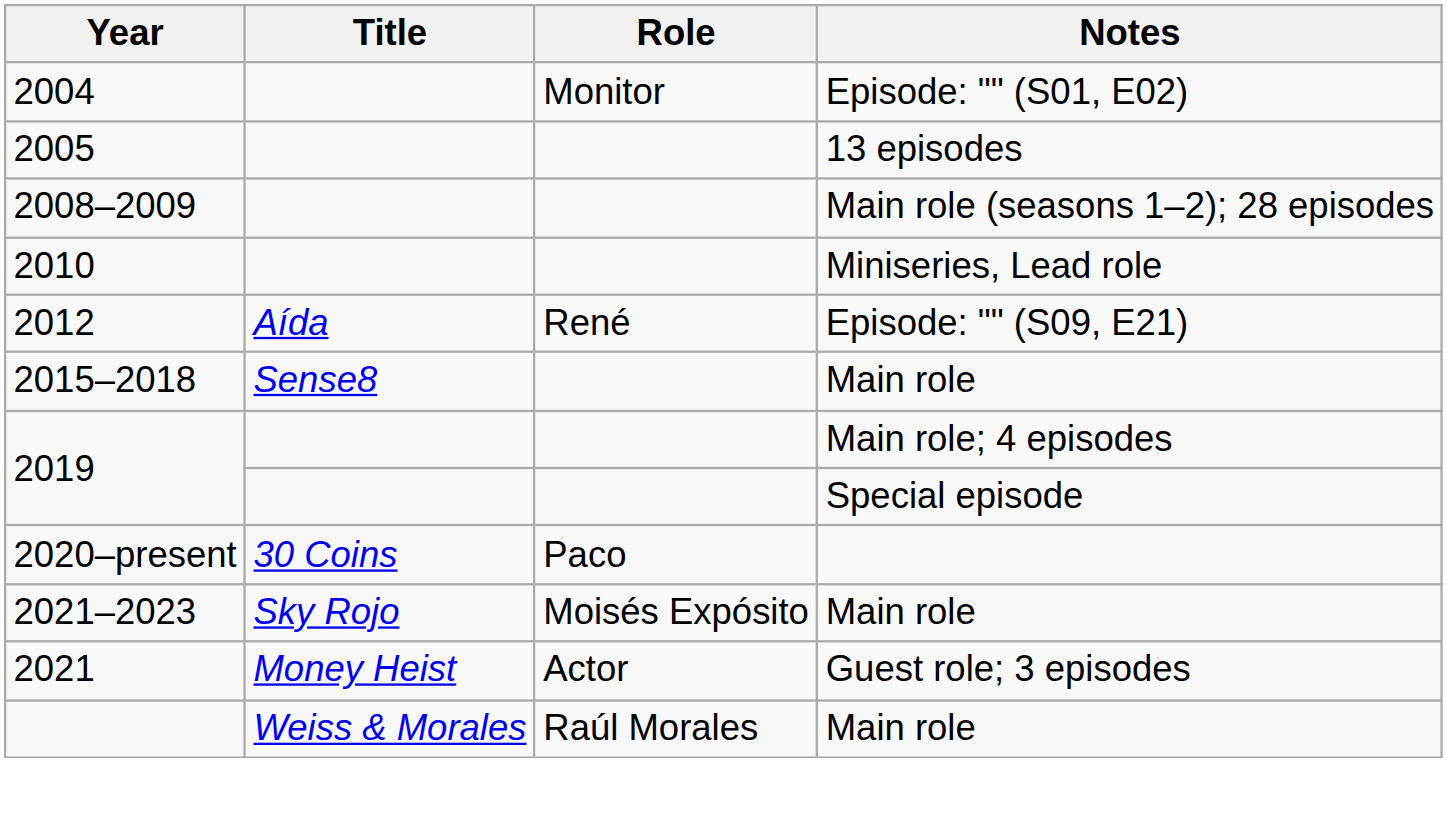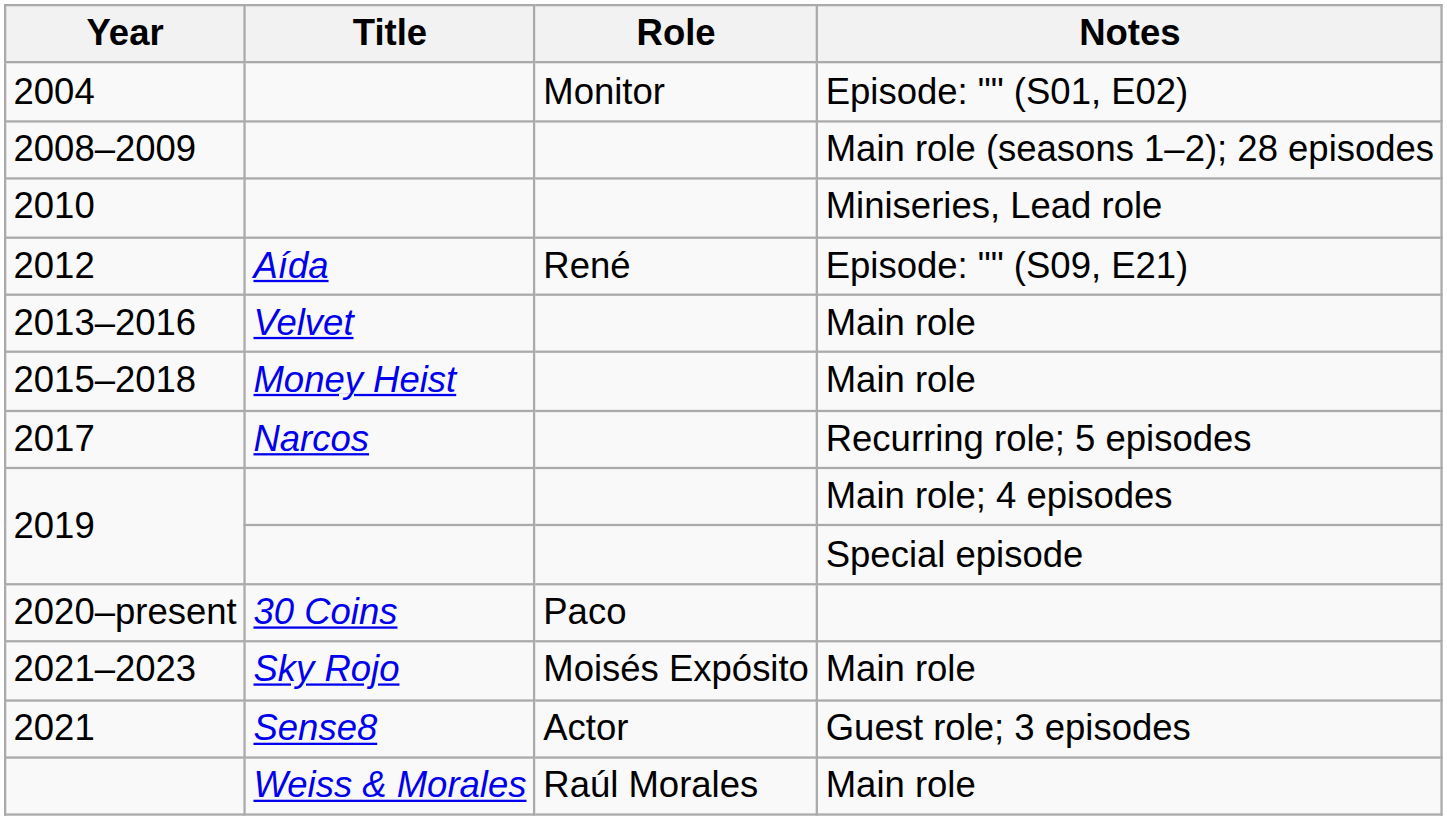- row: 2005 | 13 episodes
+ row: 2013–2016 | Velvet | Main role
2015–2018 | Title: Sense8 -> Money Heist
+ row: 2017 | Narcos | Recurring role; 5 episodes
2021 | Title: Money Heist -> Sense8
